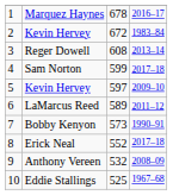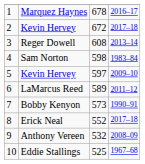2 / Kevin Hervey | column 4: 1983–84 -> 2017–18
Sam Norton | column 3: 599 -> 598
Sam Norton | column 4: 2017–18 -> 1983–84
